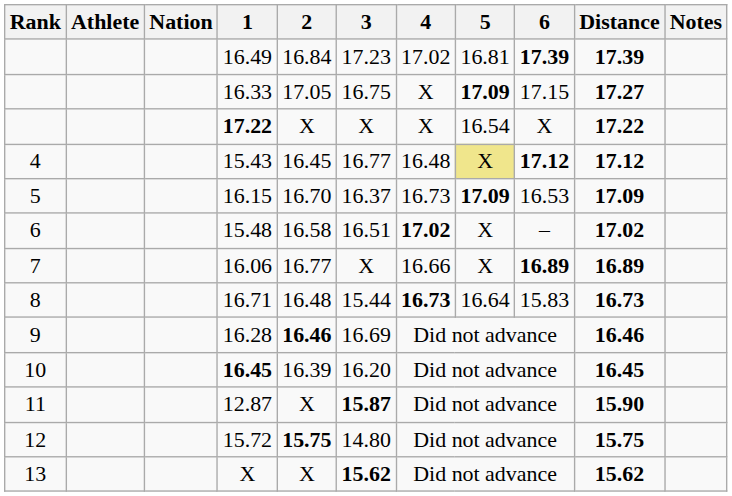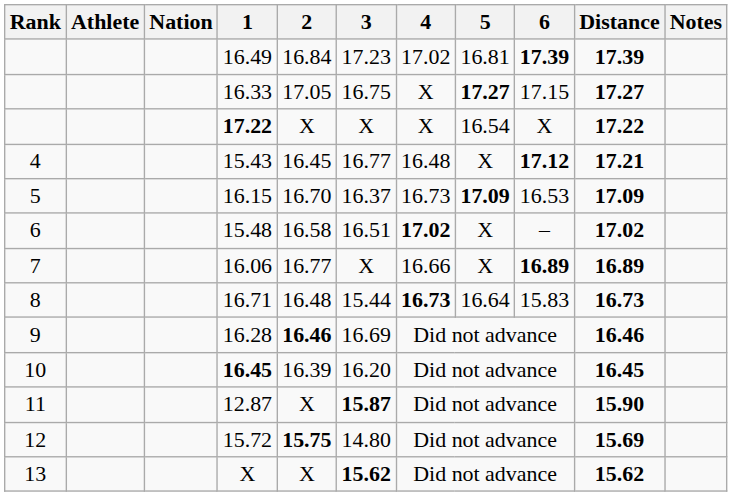16.33 | 5: 17.09 -> 17.27
15.43 | 5: khaki background -> no background
15.43 | Distance: 17.12 -> 17.21
15.72 | Distance: 15.75 -> 15.69
